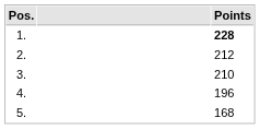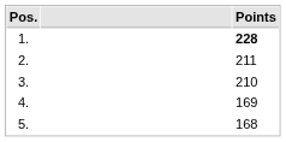2. | Points: 212 -> 211
4. | Points: 196 -> 169
